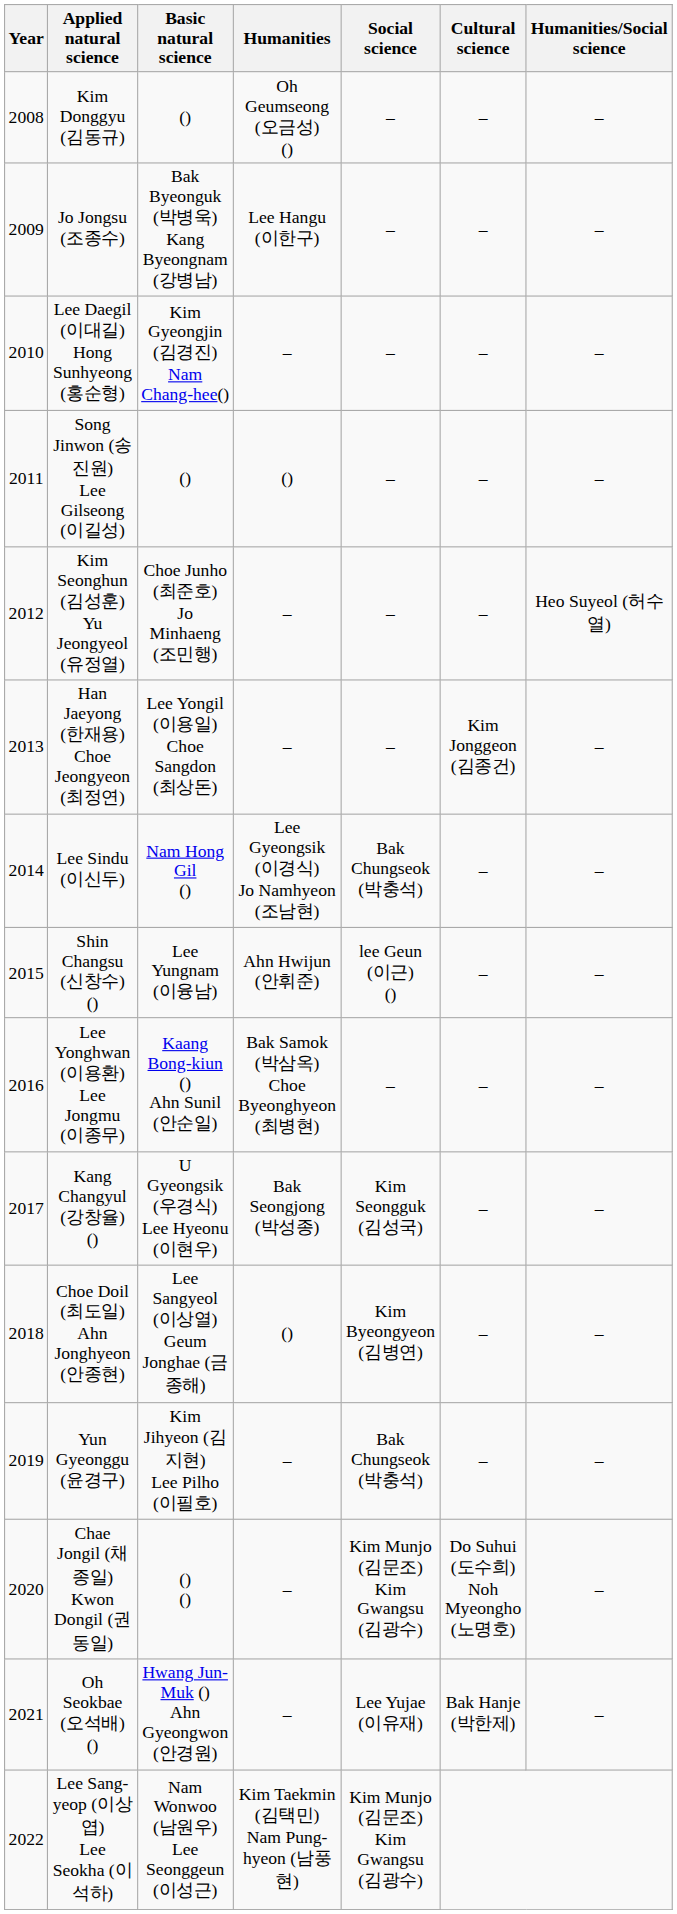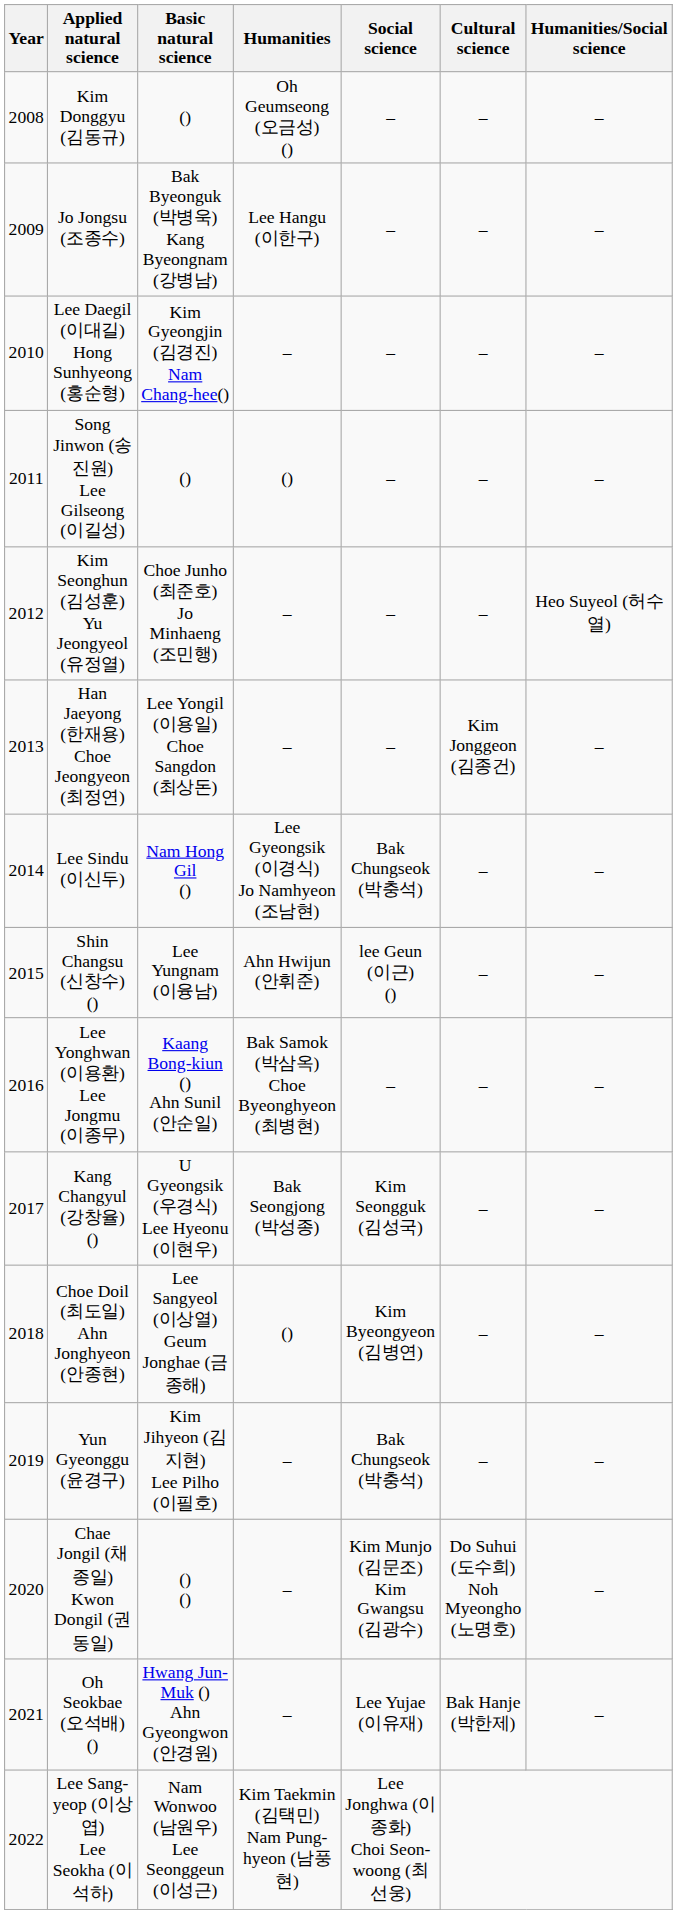Lee Sang-yeop (이상엽) Lee Seokha (이석하) | Social science: Kim Munjo (김문조) Kim Gwangsu (김광수) -> Lee Jonghwa (이종화) Choi Seon-woong (최선웅)
